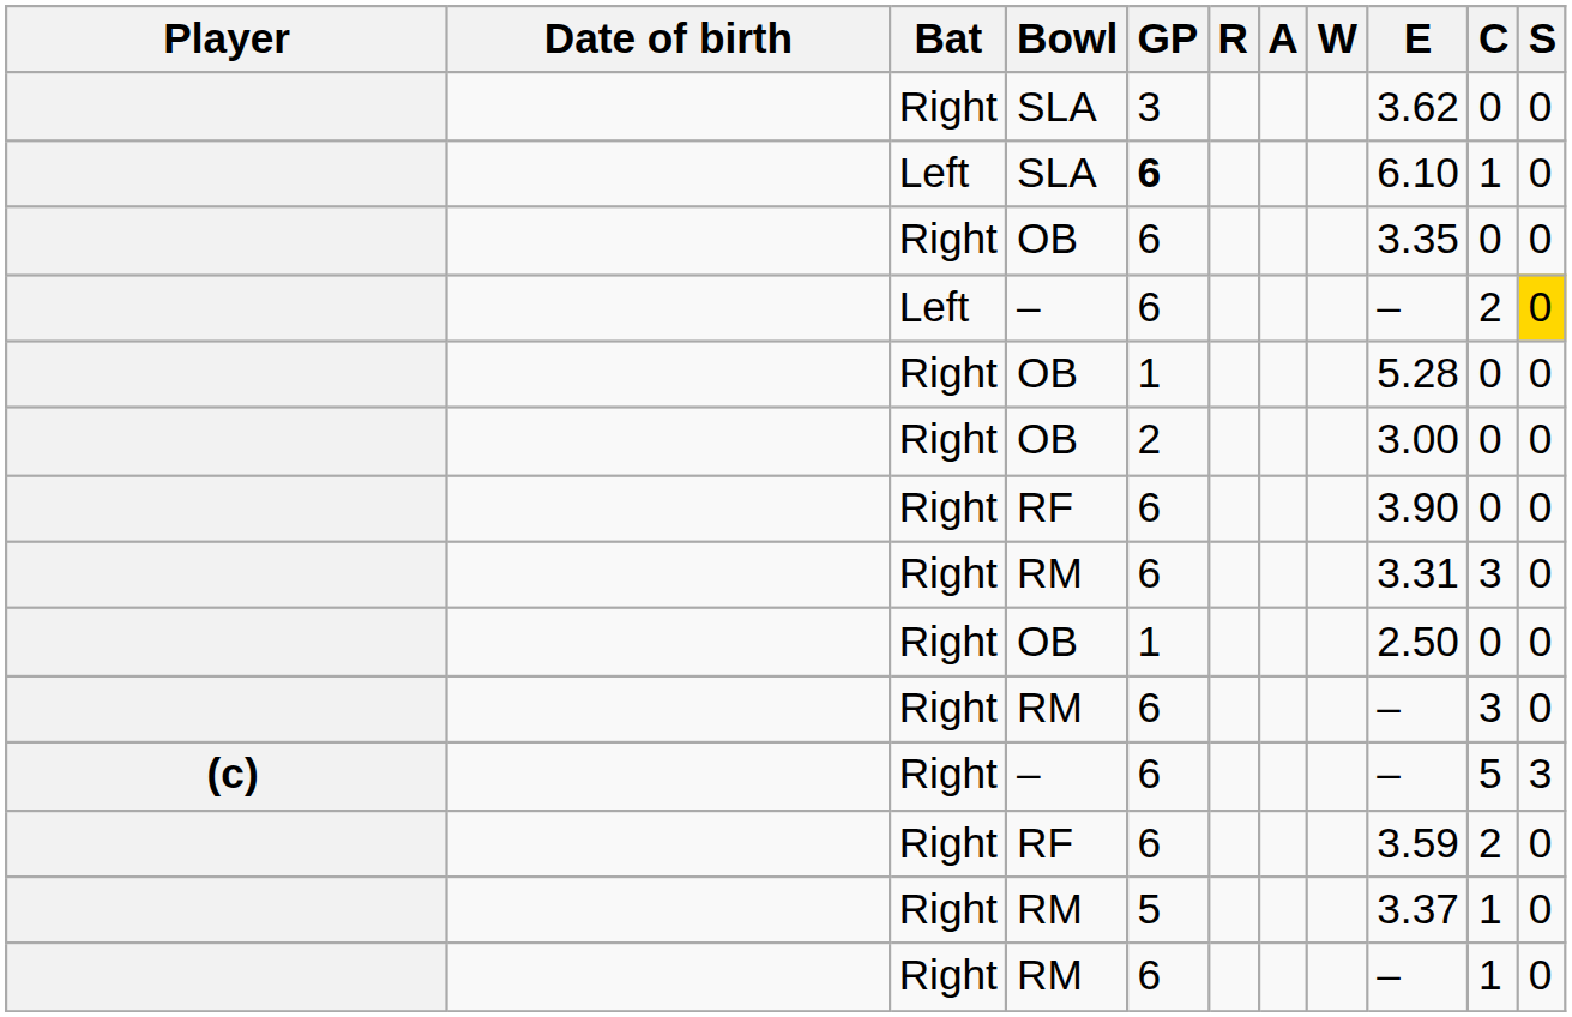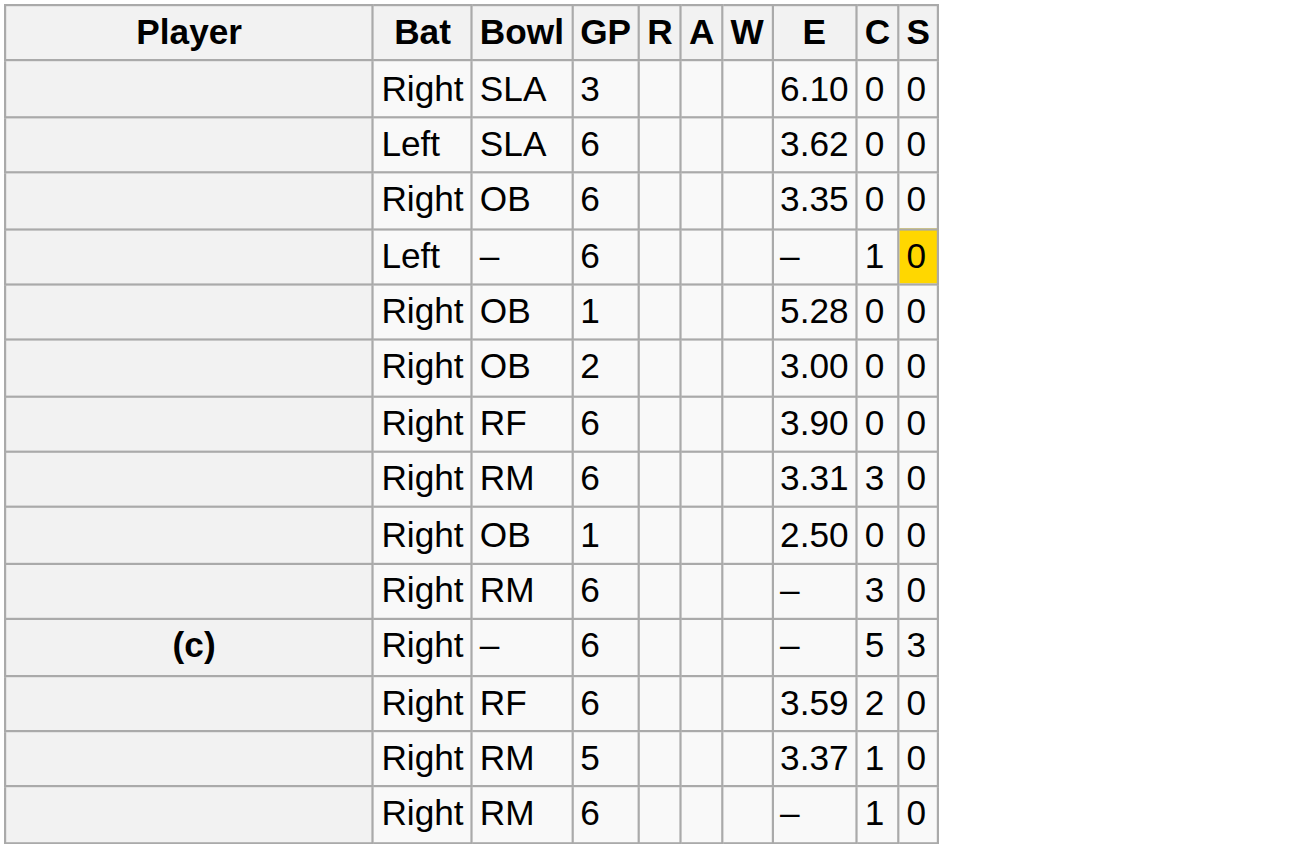- column: Date of birth
Right / SLA | E: 3.62 -> 6.10
Left / SLA | GP: bold -> normal
Left / SLA | E: 6.10 -> 3.62
Left / SLA | C: 1 -> 0
Left / – | C: 2 -> 1
